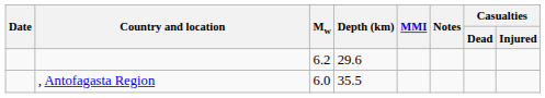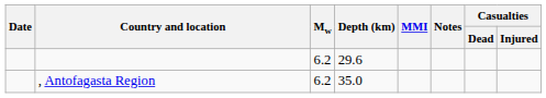, Antofagasta Region | Mw: 6.0 -> 6.2
, Antofagasta Region | Depth (km): 35.5 -> 35.0
